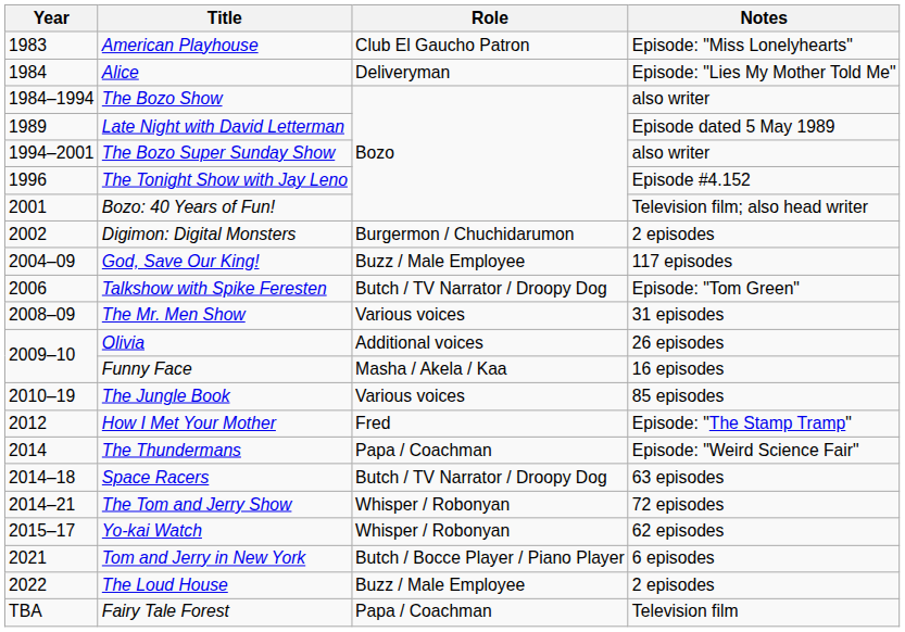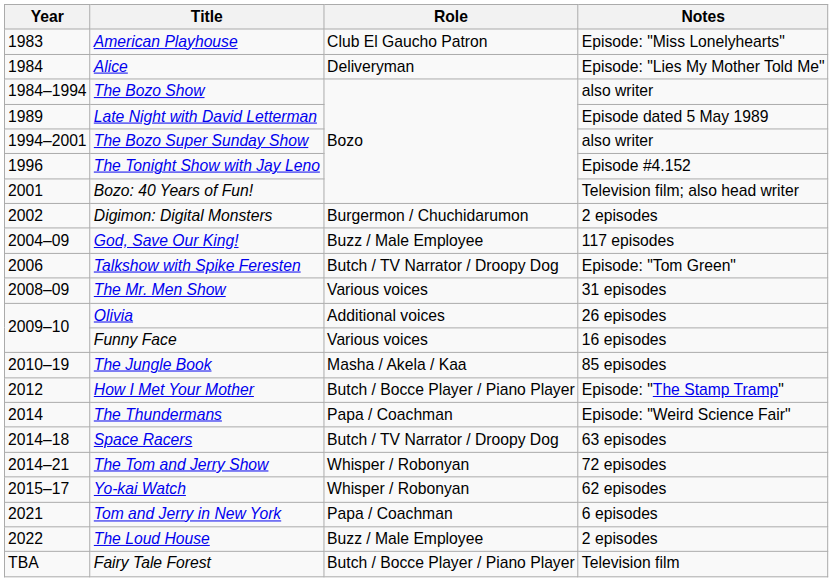Funny Face | Role: Masha / Akela / Kaa -> Various voices
The Jungle Book | Role: Various voices -> Masha / Akela / Kaa
How I Met Your Mother | Role: Fred -> Butch / Bocce Player / Piano Player
Tom and Jerry in New York | Role: Butch / Bocce Player / Piano Player -> Papa / Coachman
Fairy Tale Forest | Role: Papa / Coachman -> Butch / Bocce Player / Piano Player
